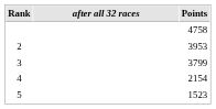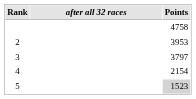3 | Points: 3799 -> 3797
5 | Points: no background -> lightgrey background
